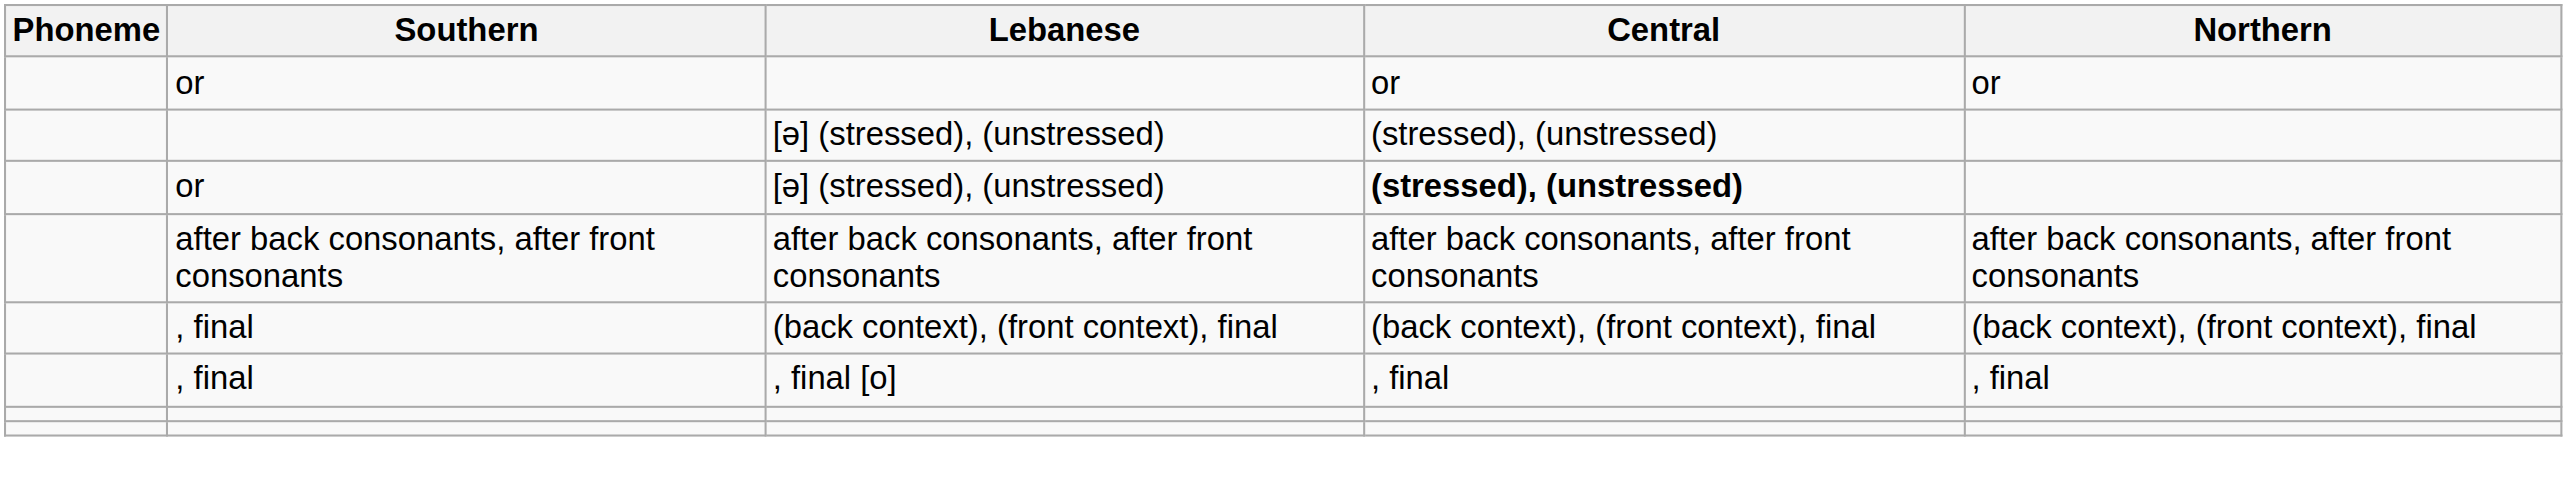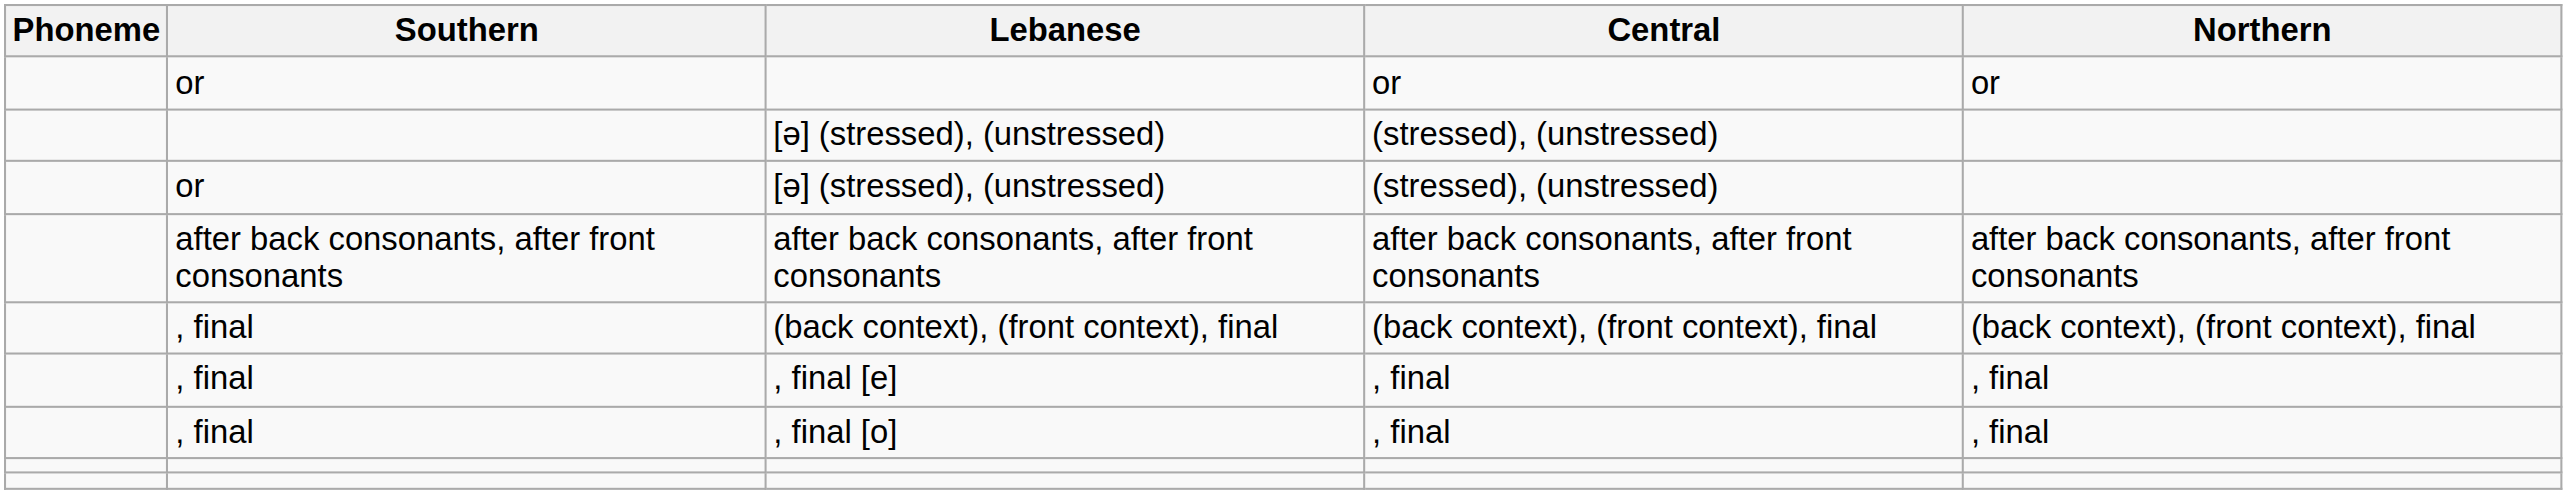or / [ə] (stressed), (unstressed) | Central: bold -> normal
+ row: , final | , final [e] | , final | , final
